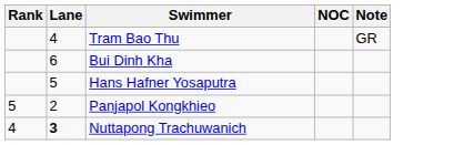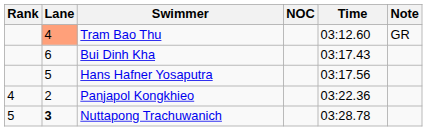+ column: Time | 03:12.60 | 03:17.43 | 03:17.56 | 03:22.36 | 03:28.78
Tram Bao Thu | Lane: no background -> lightsalmon background
Panjapol Kongkhieo | Rank: 5 -> 4
Nuttapong Trachuwanich | Rank: 4 -> 5
